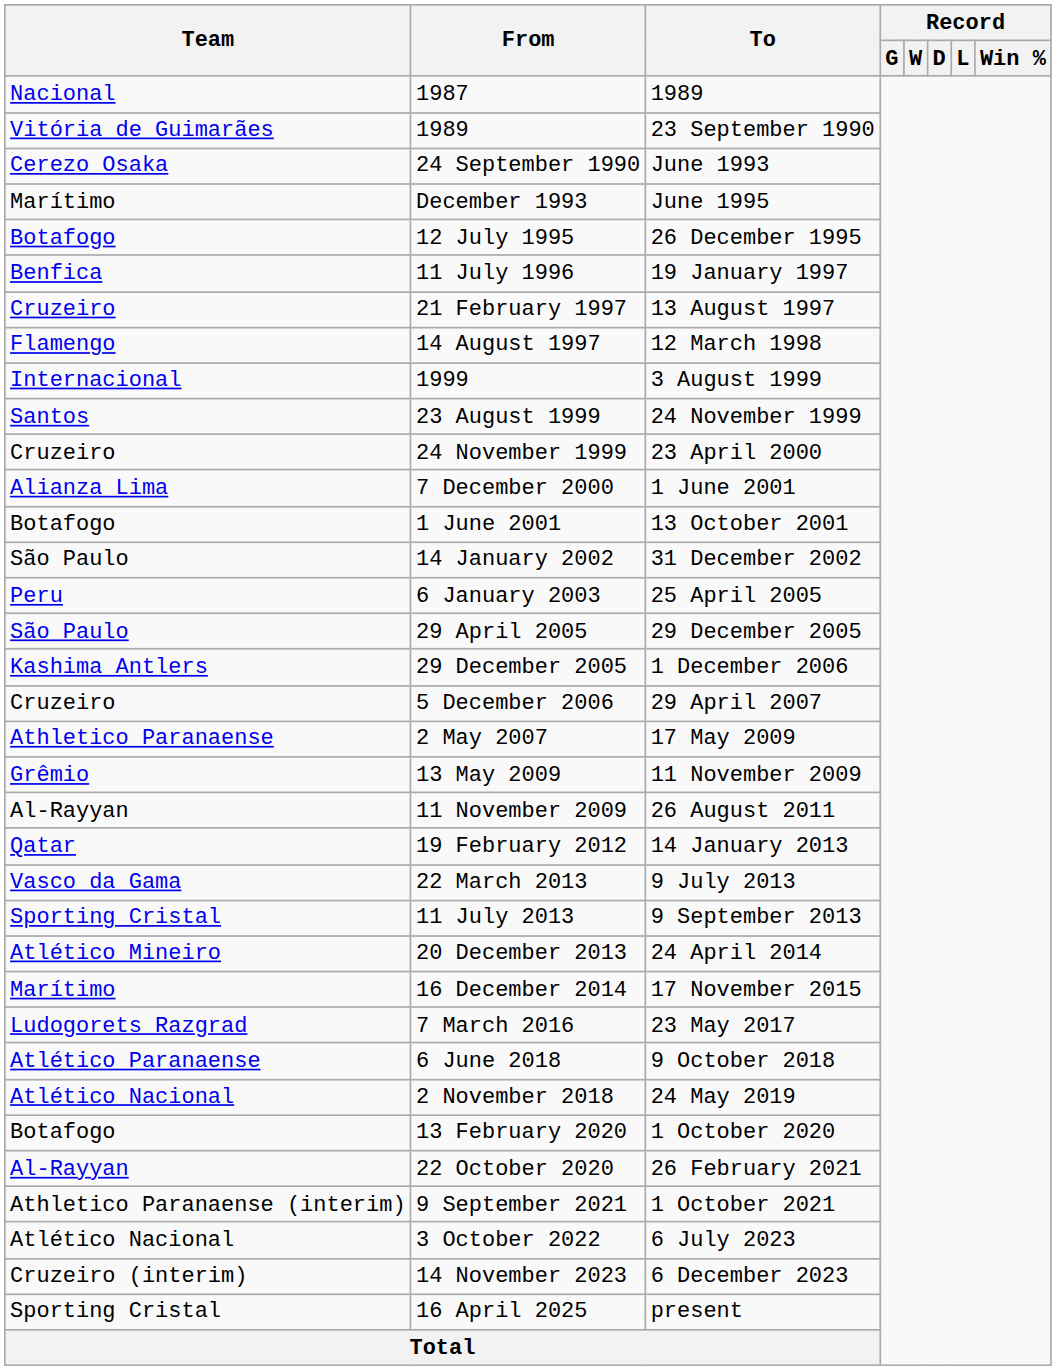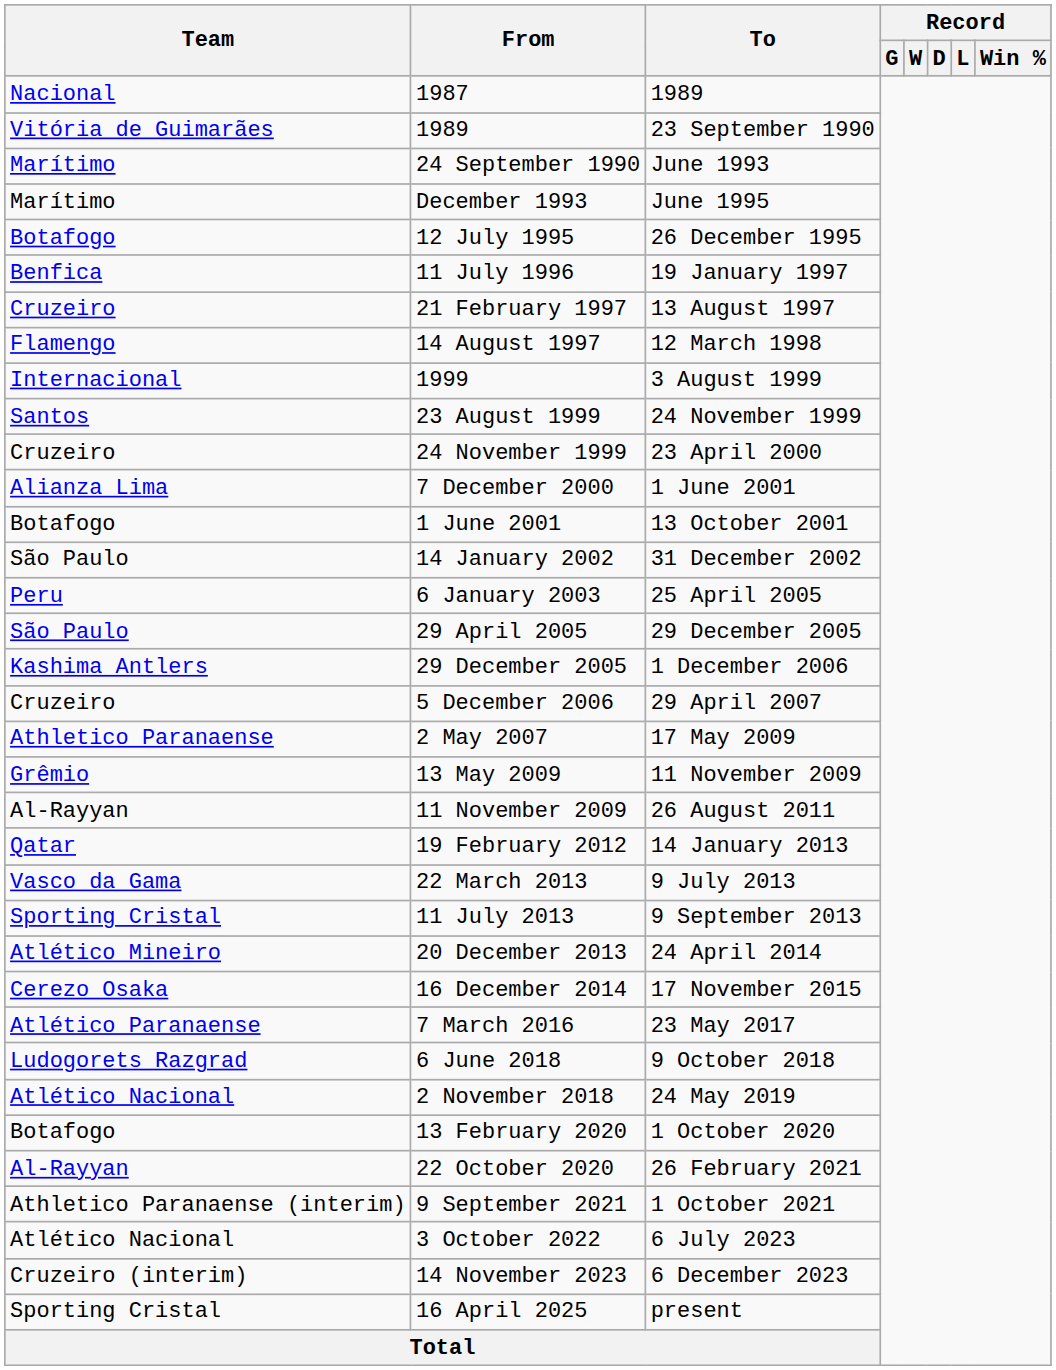24 September 1990 | Team: Cerezo Osaka -> Marítimo
16 December 2014 | Team: Marítimo -> Cerezo Osaka
7 March 2016 | Team: Ludogorets Razgrad -> Atlético Paranaense
6 June 2018 | Team: Atlético Paranaense -> Ludogorets Razgrad
